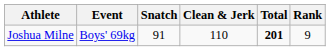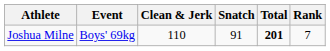columns swapped: Snatch <-> Clean & Jerk
Joshua Milne | Rank: 9 -> 7
